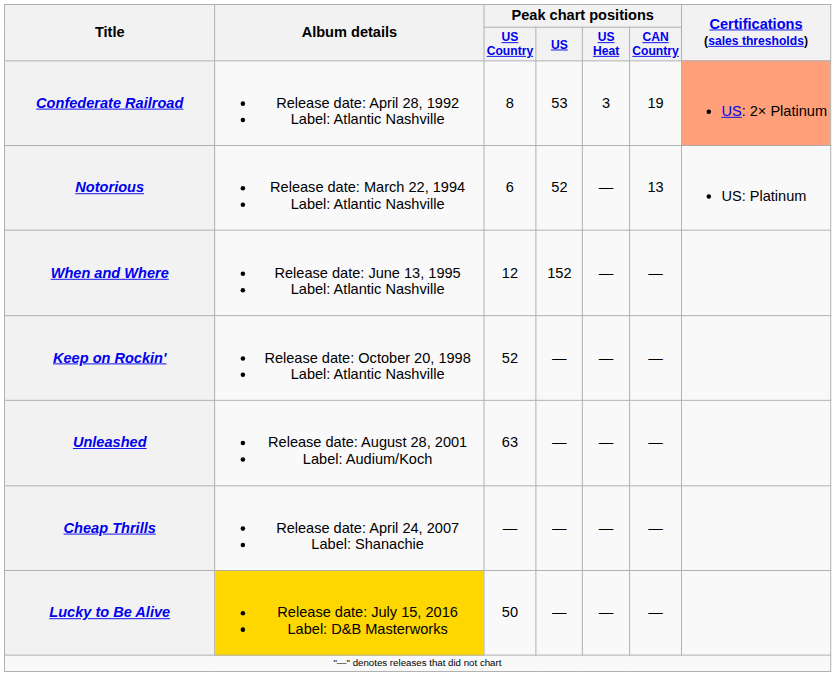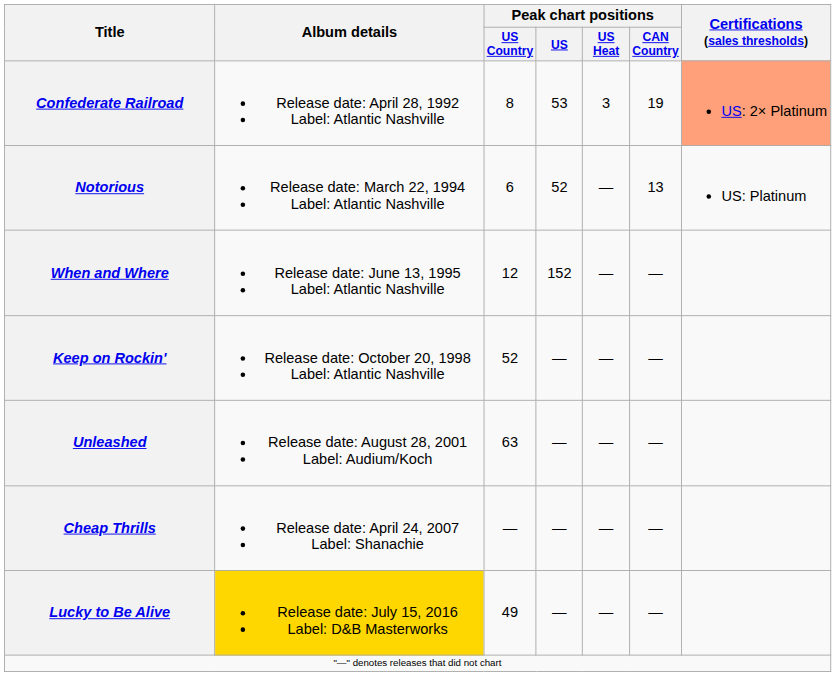Lucky to Be Alive | Peak chart positions / US Country: 50 -> 49
